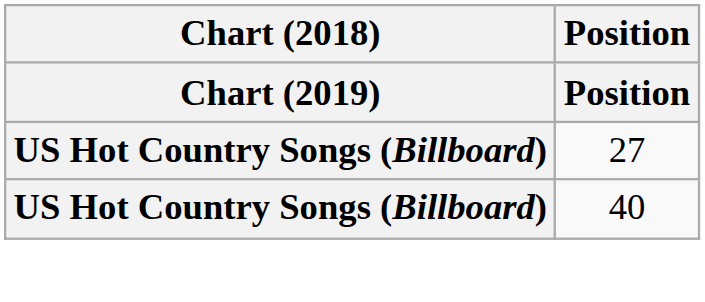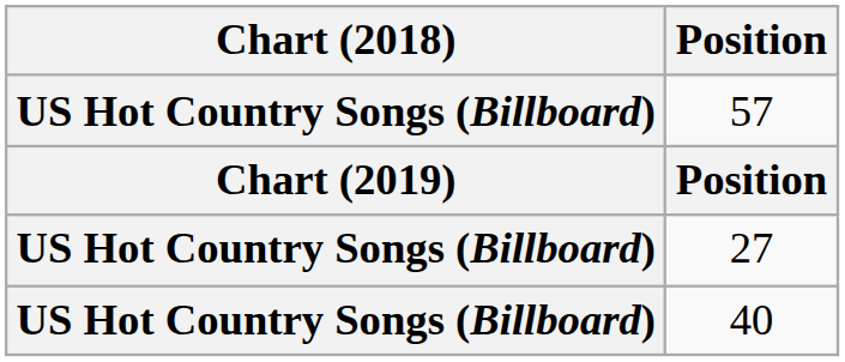+ row: US Hot Country Songs (Billboard) | 57
